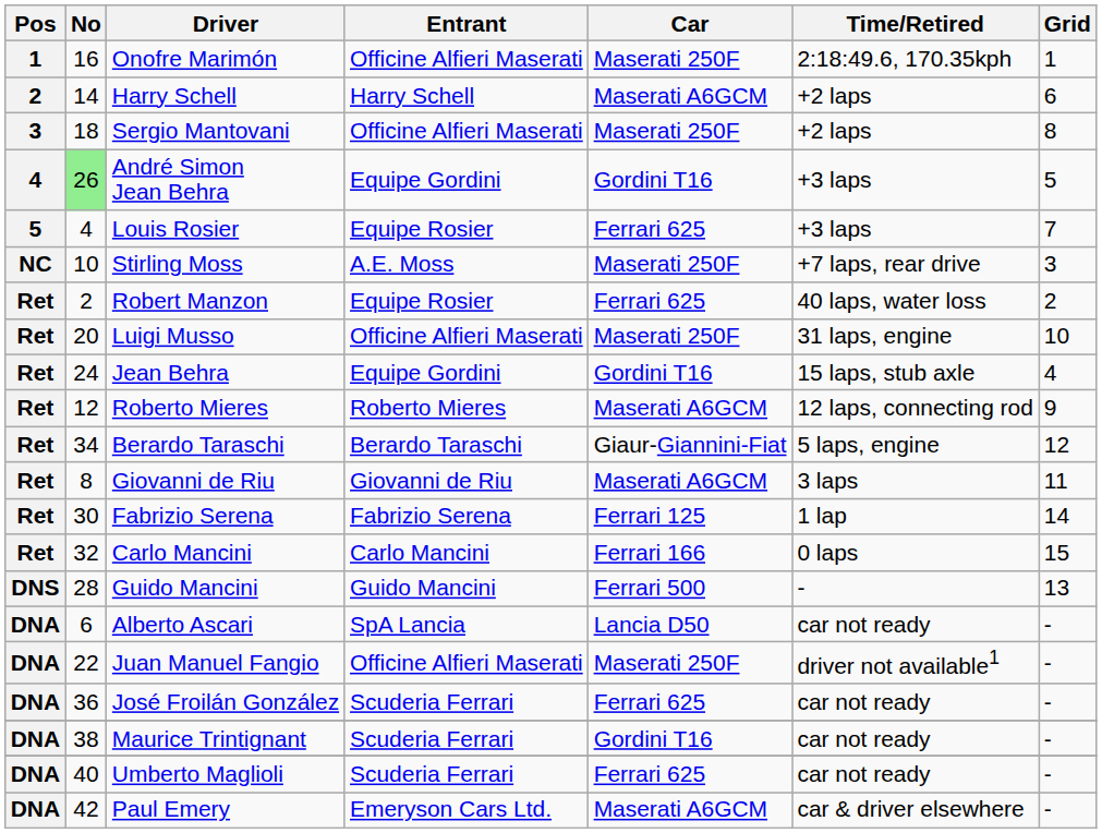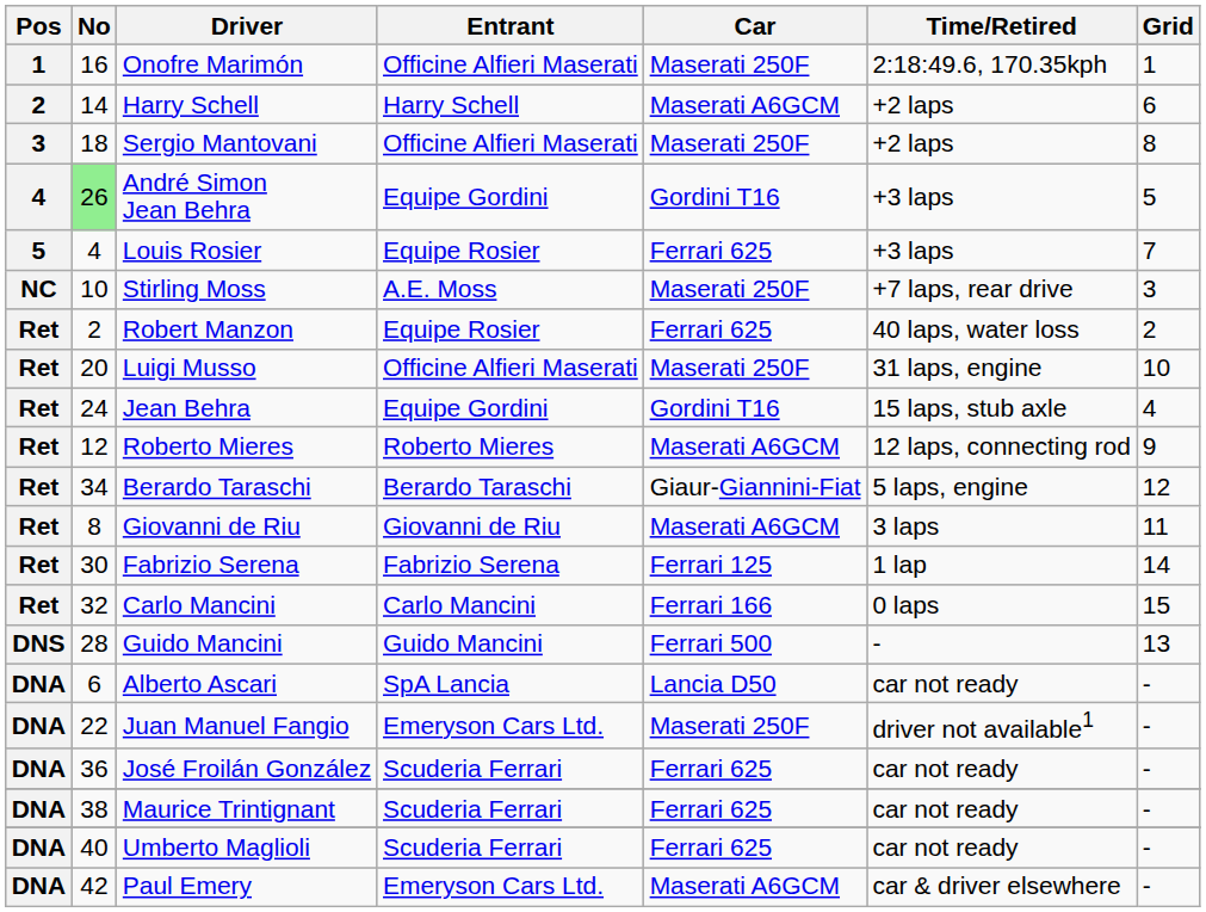Juan Manuel Fangio | Entrant: Officine Alfieri Maserati -> Emeryson Cars Ltd.
Maurice Trintignant | Car: Gordini T16 -> Ferrari 625
